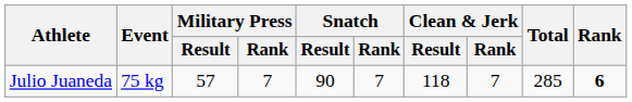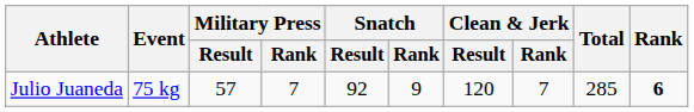Julio Juaneda | Snatch / Result: 90 -> 92
Julio Juaneda | Snatch / Rank: 7 -> 9
Julio Juaneda | Clean & Jerk / Result: 118 -> 120
